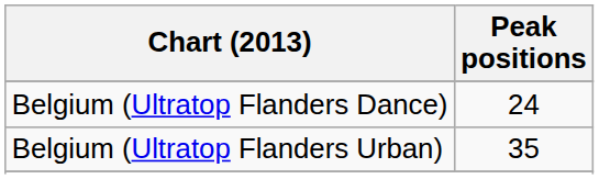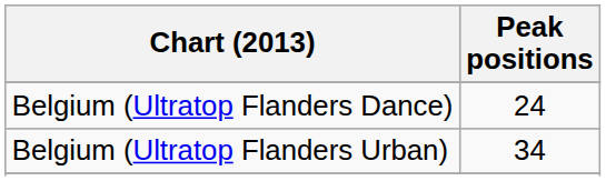Belgium (Ultratop Flanders Urban) | Peak positions: 35 -> 34
